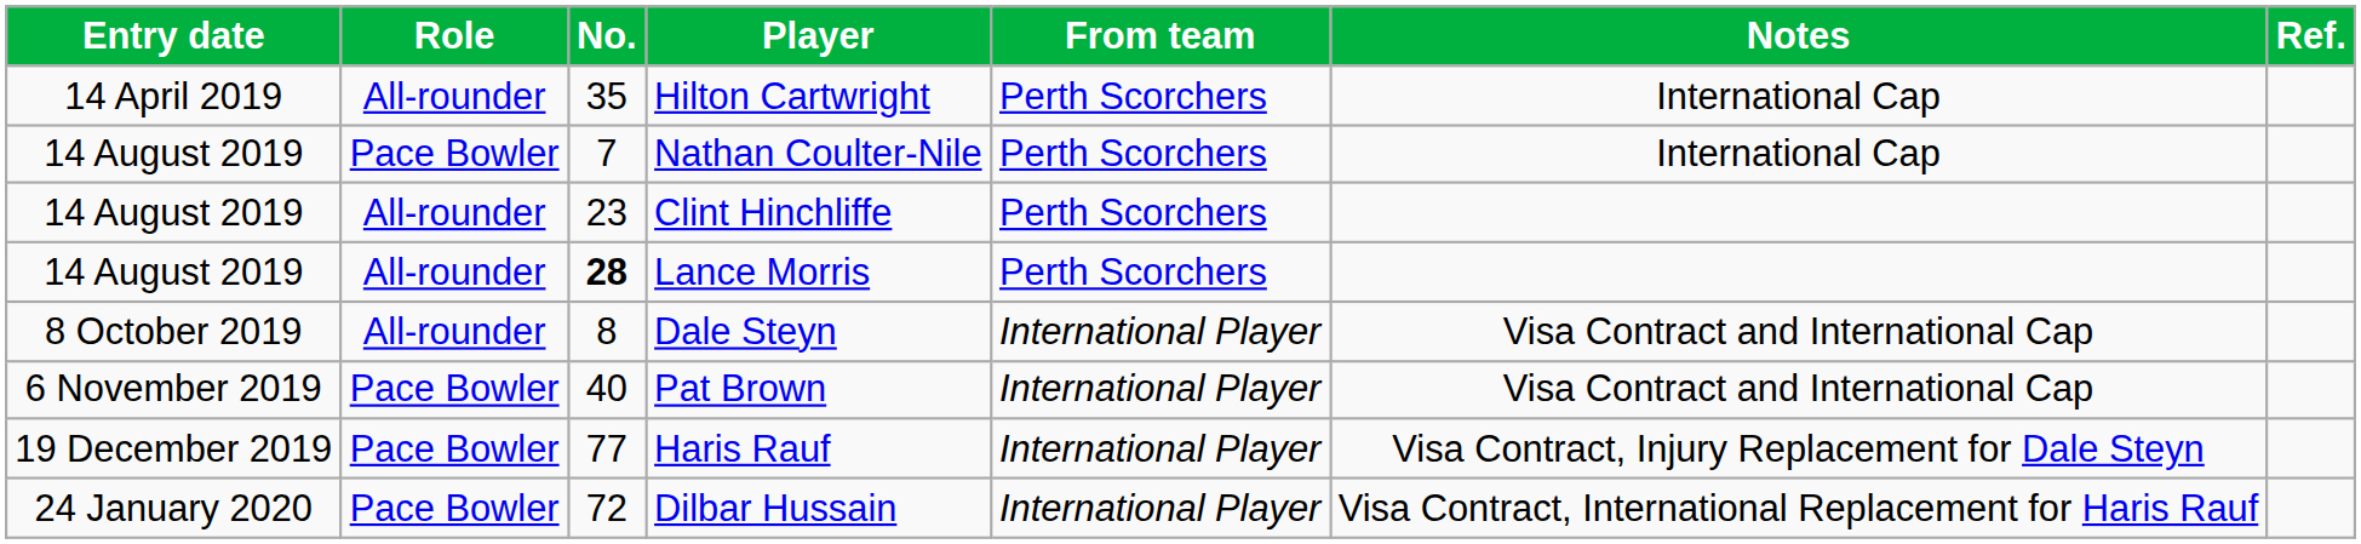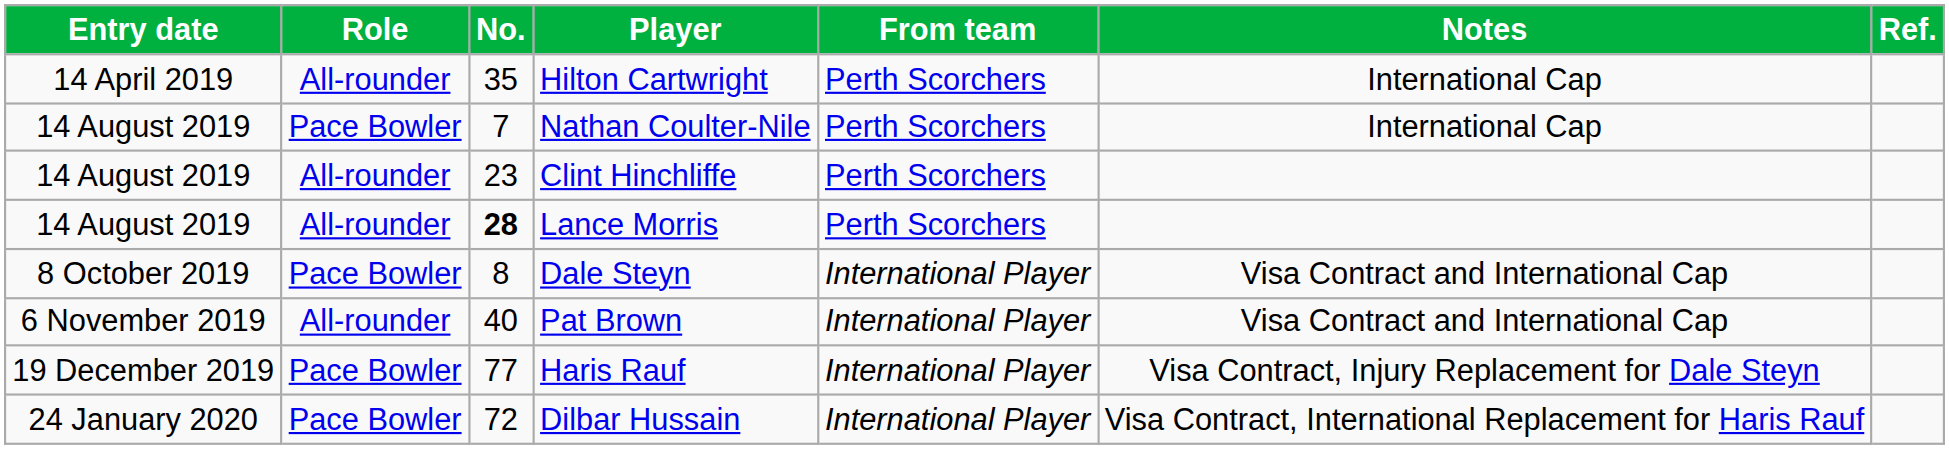Dale Steyn | Role: All-rounder -> Pace Bowler
Pat Brown | Role: Pace Bowler -> All-rounder
